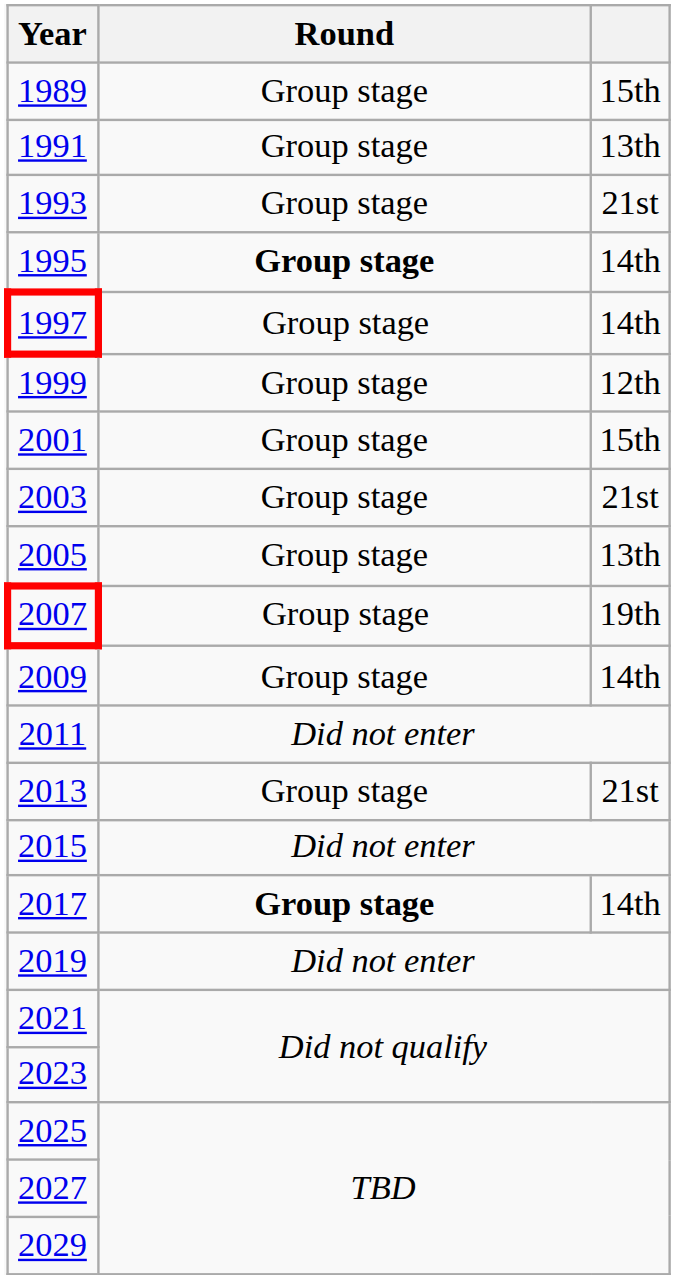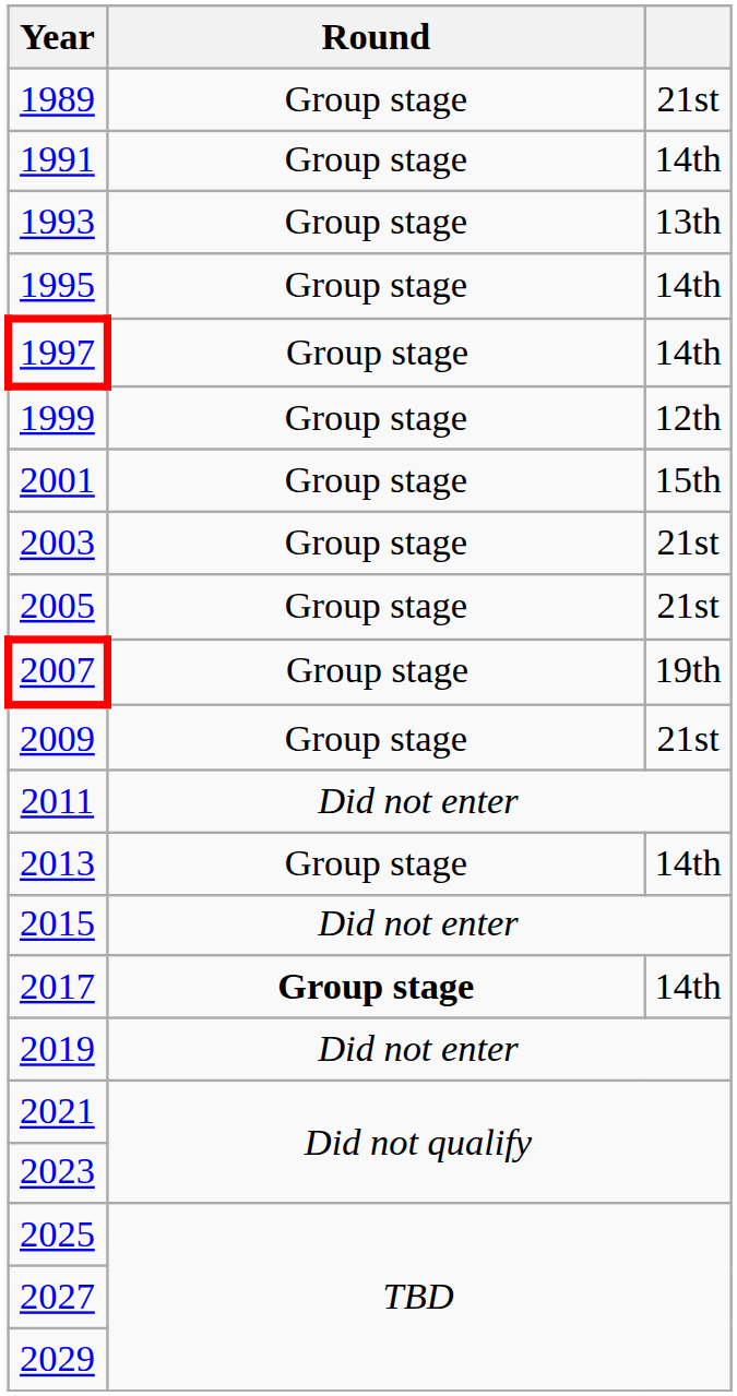1989 | column 3: 15th -> 21st
1991 | column 3: 13th -> 14th
1993 | column 3: 21st -> 13th
1995 | Round: bold -> normal
2005 | column 3: 13th -> 21st
2009 | column 3: 14th -> 21st
2013 | column 3: 21st -> 14th
